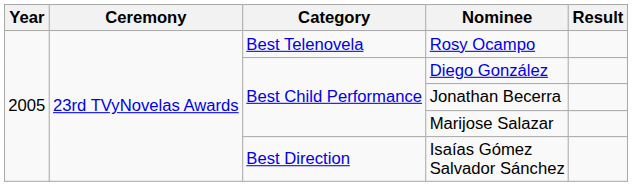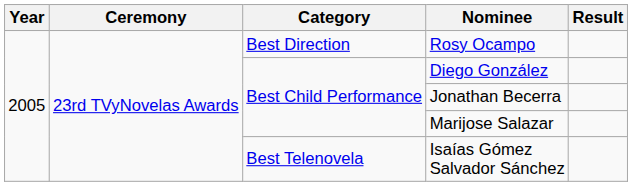Rosy Ocampo | Category: Best Telenovela -> Best Direction
Isaías Gómez Salvador Sánchez | Category: Best Direction -> Best Telenovela
